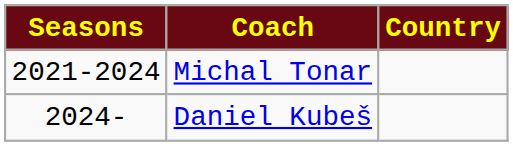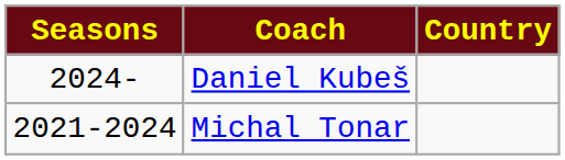rows swapped: Michal Tonar <-> Daniel Kubeš
